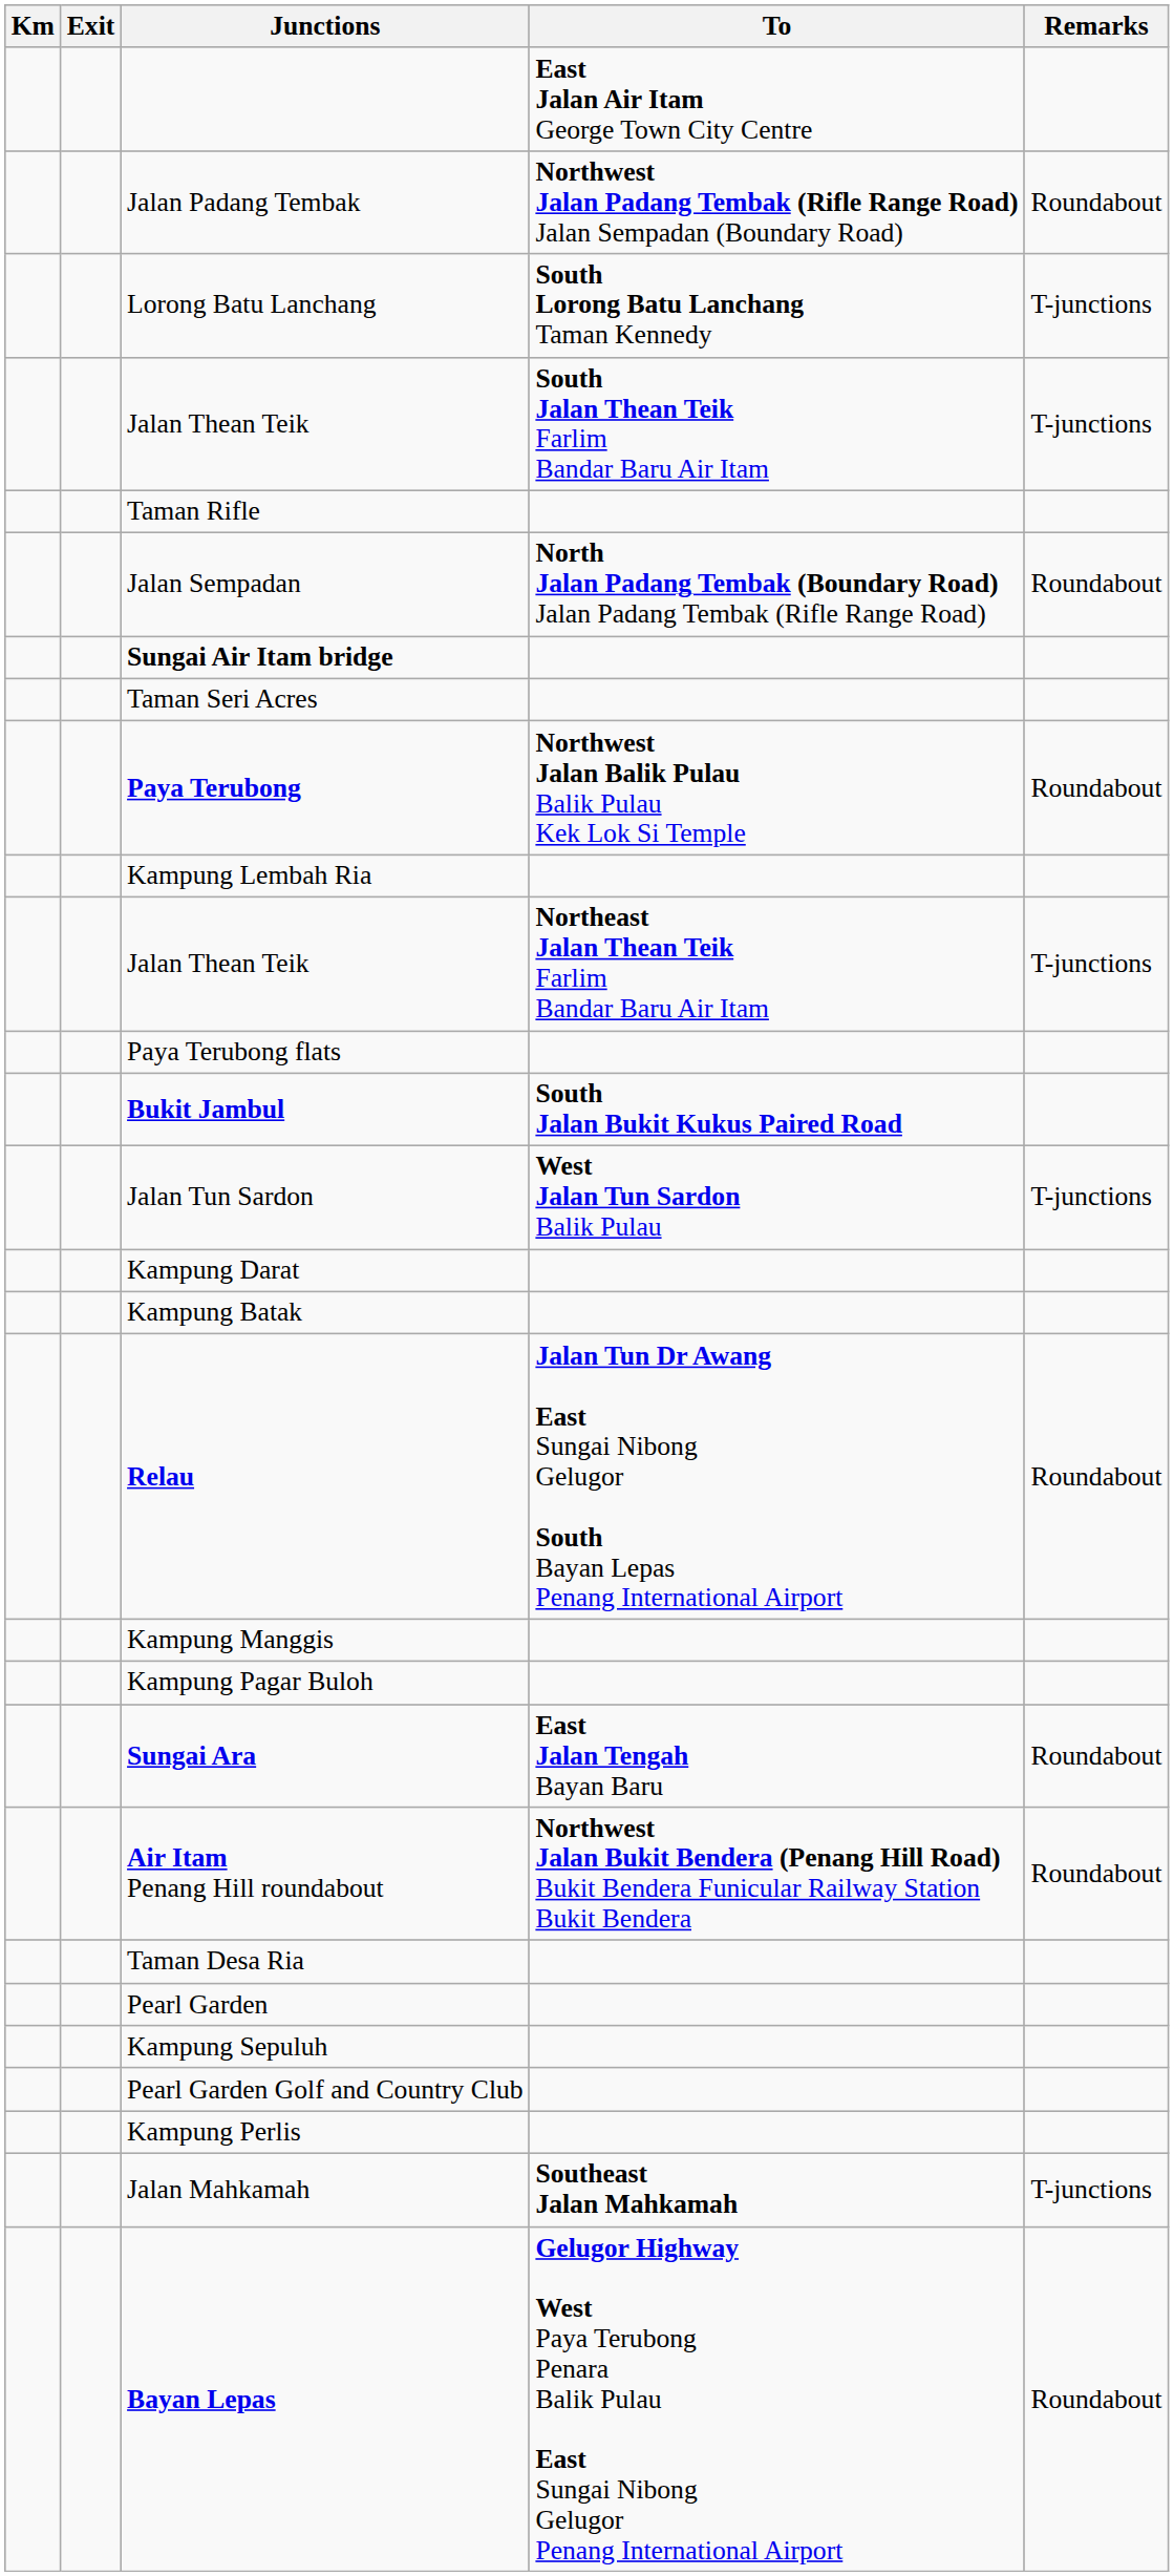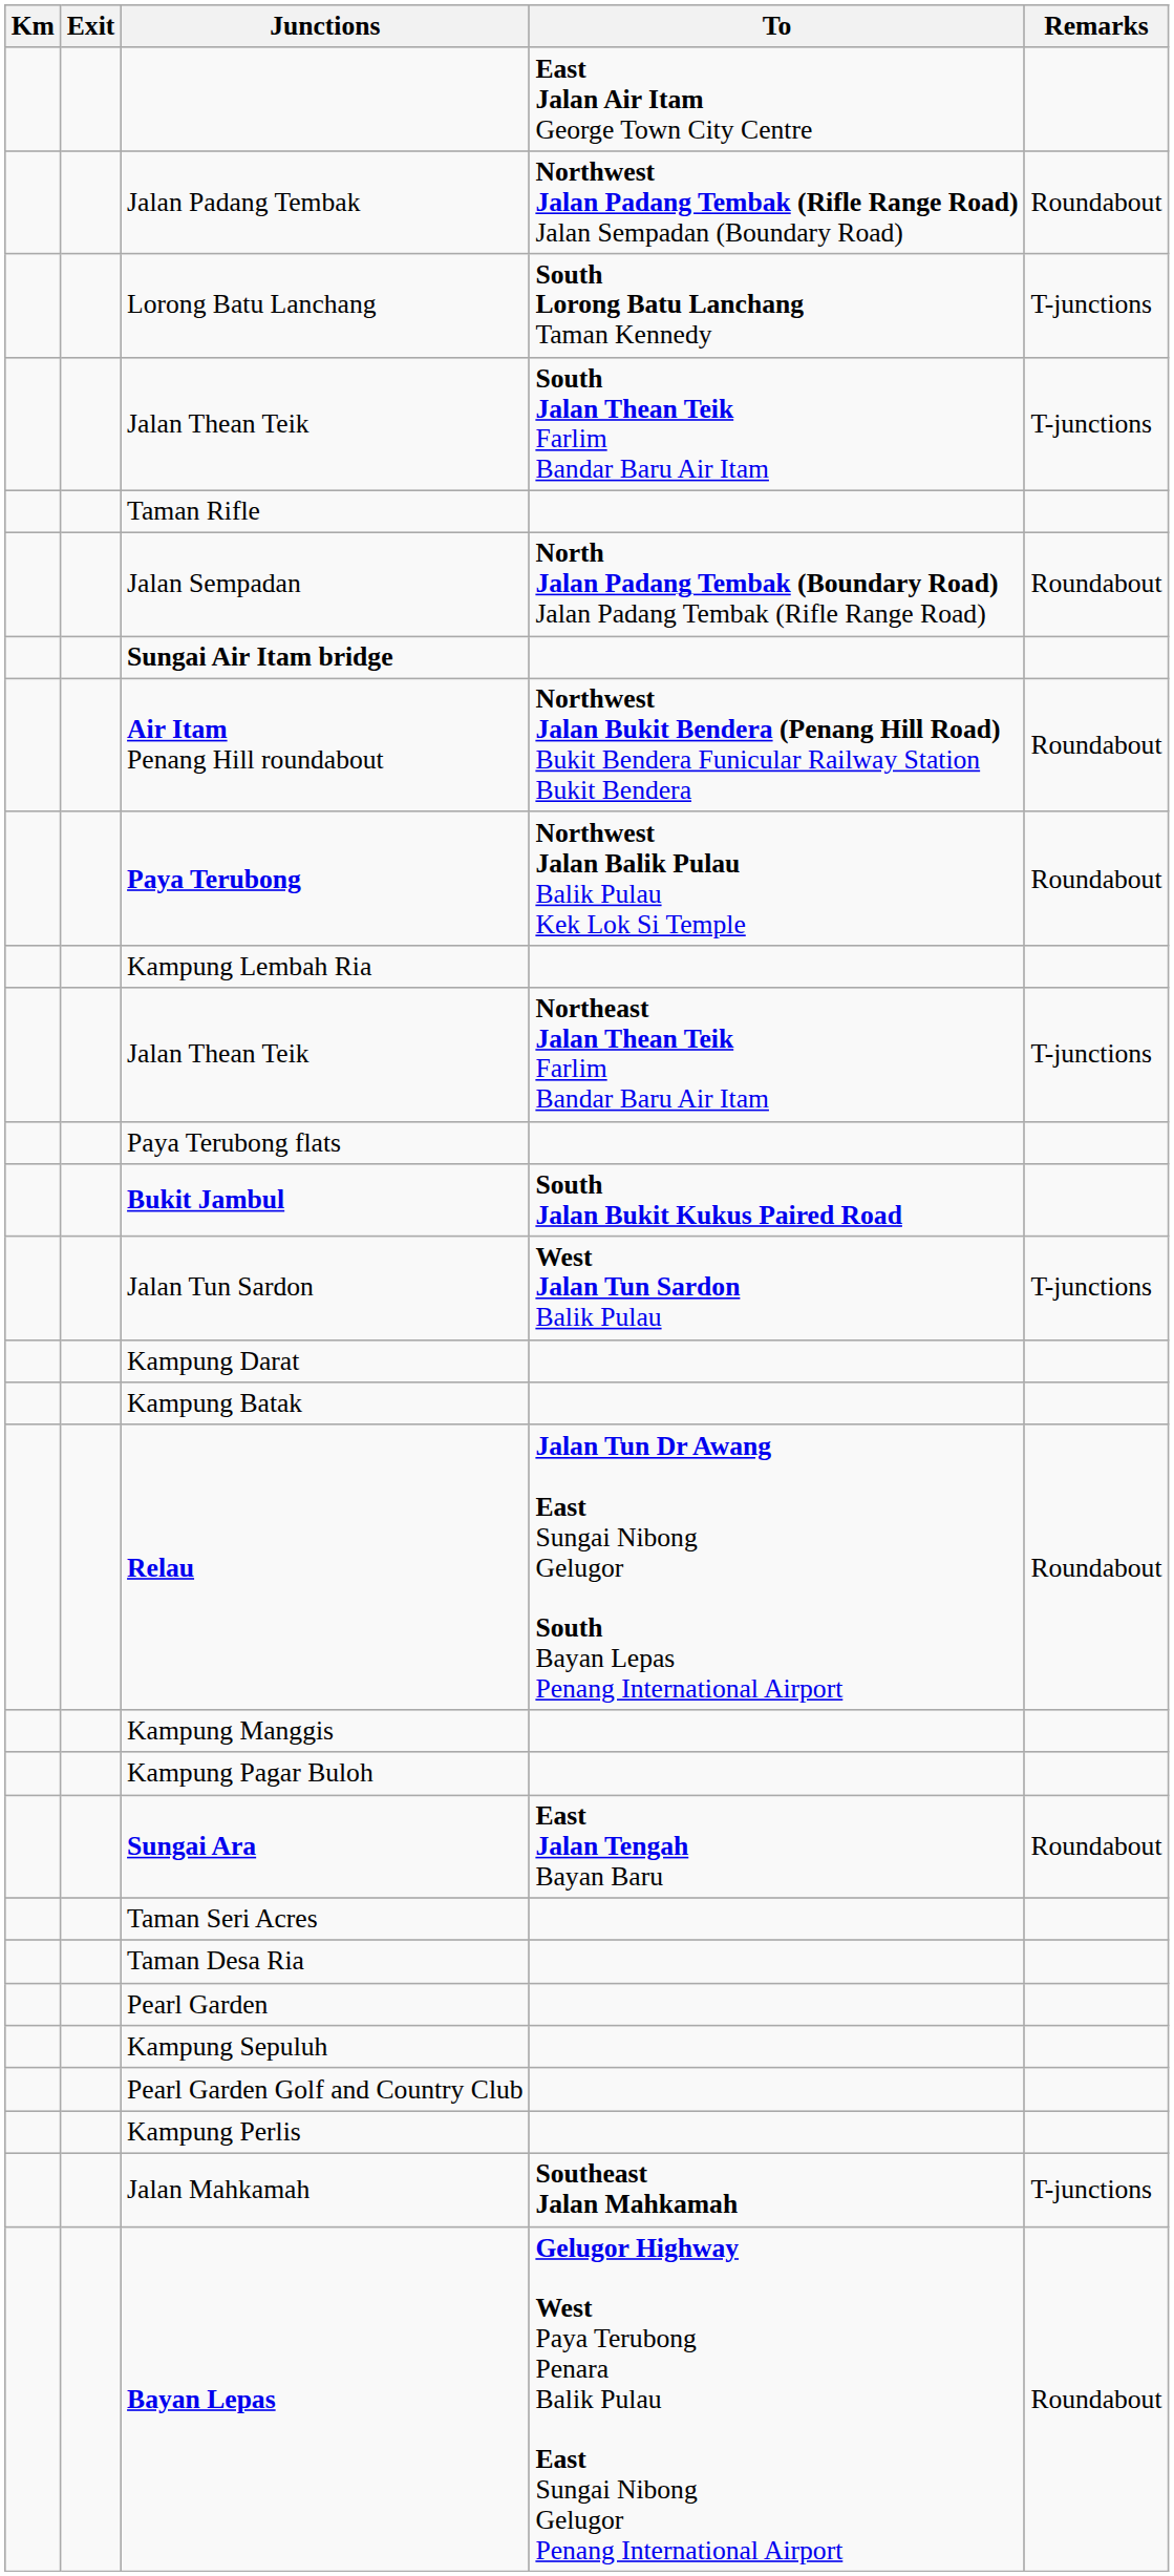rows swapped: Air Itam Penang Hill roundabout <-> Taman Seri Acres
